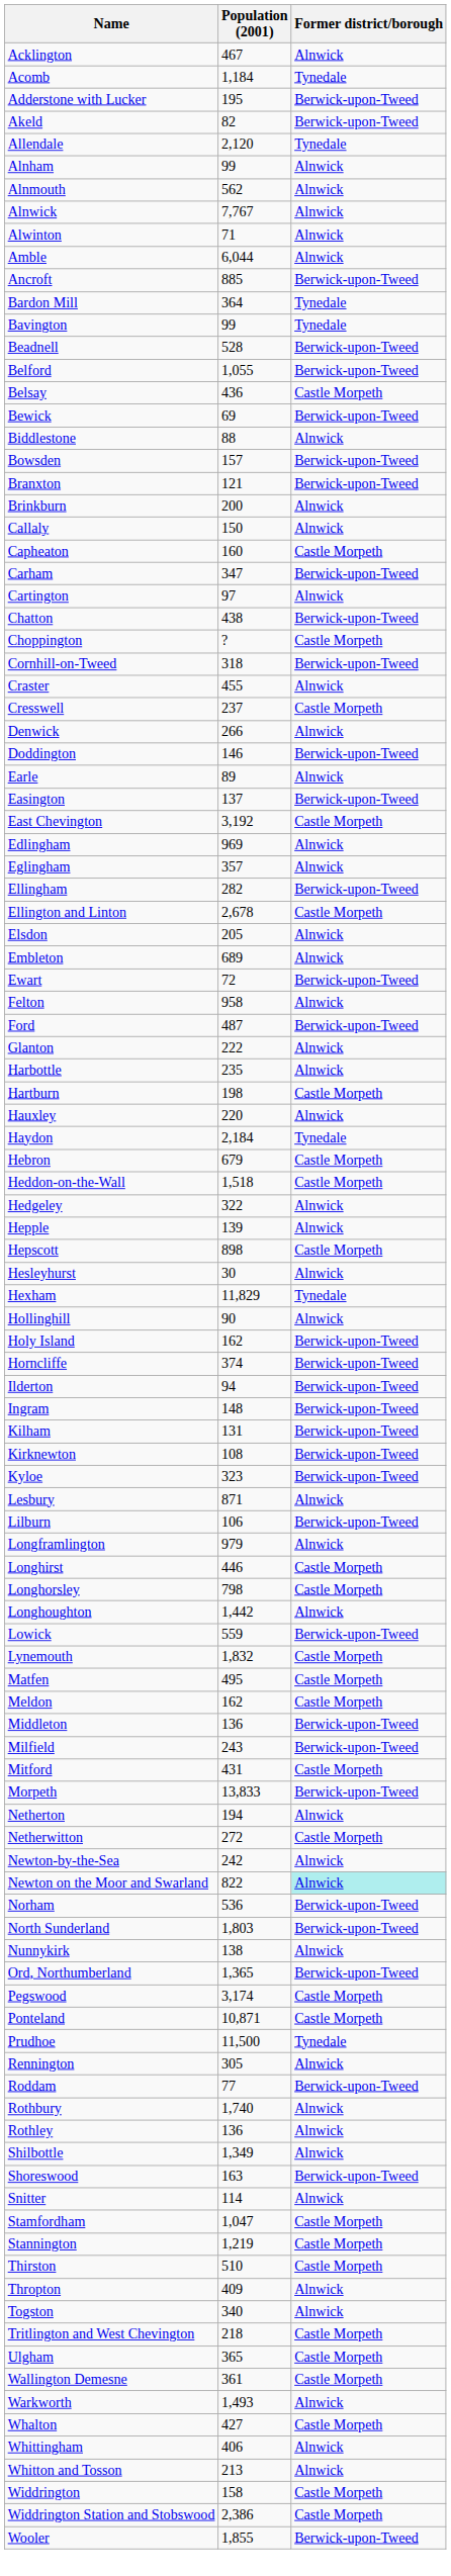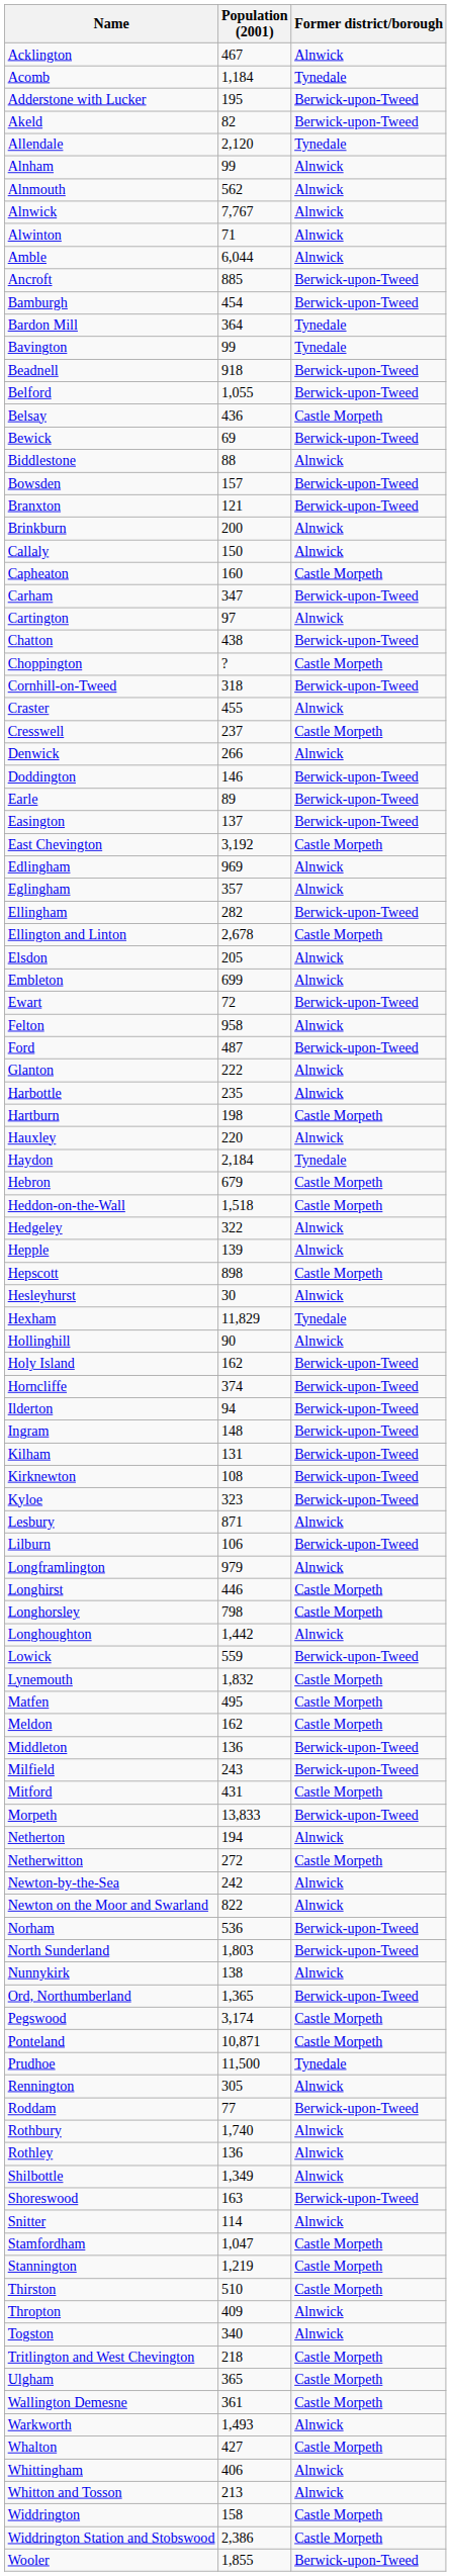+ row: Bamburgh | 454 | Berwick-upon-Tweed
Beadnell | Population (2001): 528 -> 918
Earle | Former district/borough: Alnwick -> Berwick-upon-Tweed
Embleton | Population (2001): 689 -> 699
Newton on the Moor and Swarland | Former district/borough: paleturquoise background -> no background
